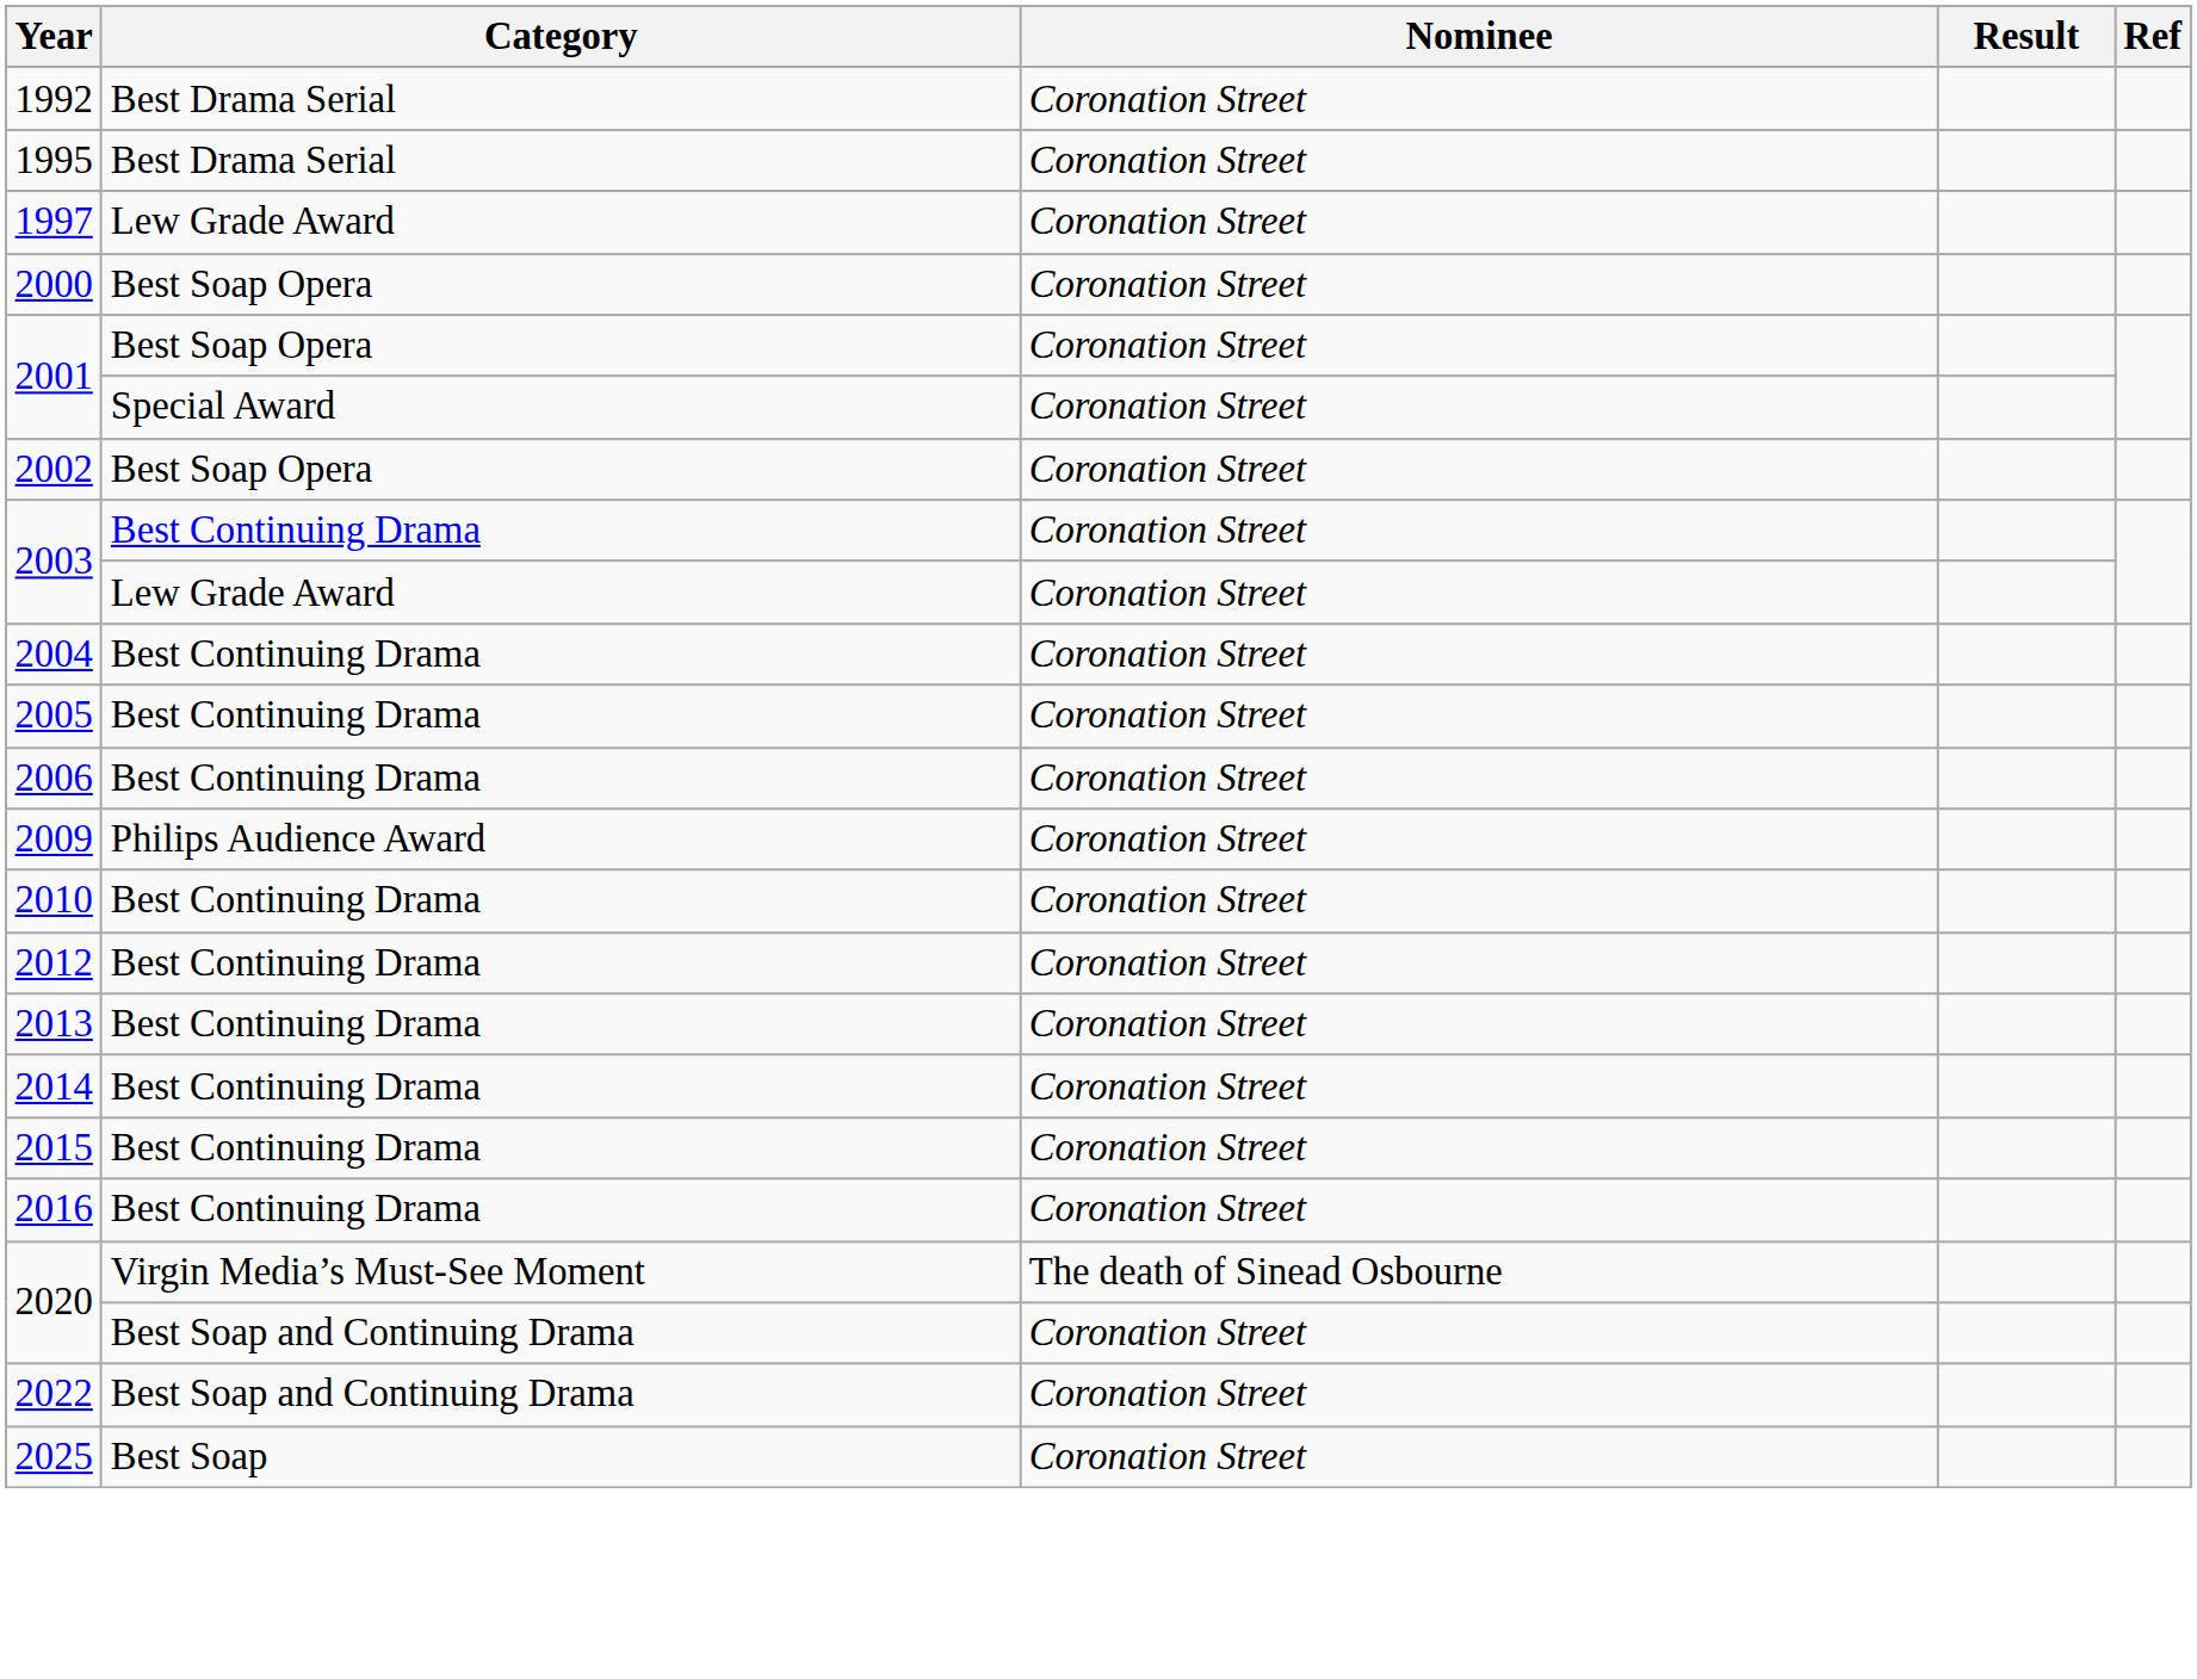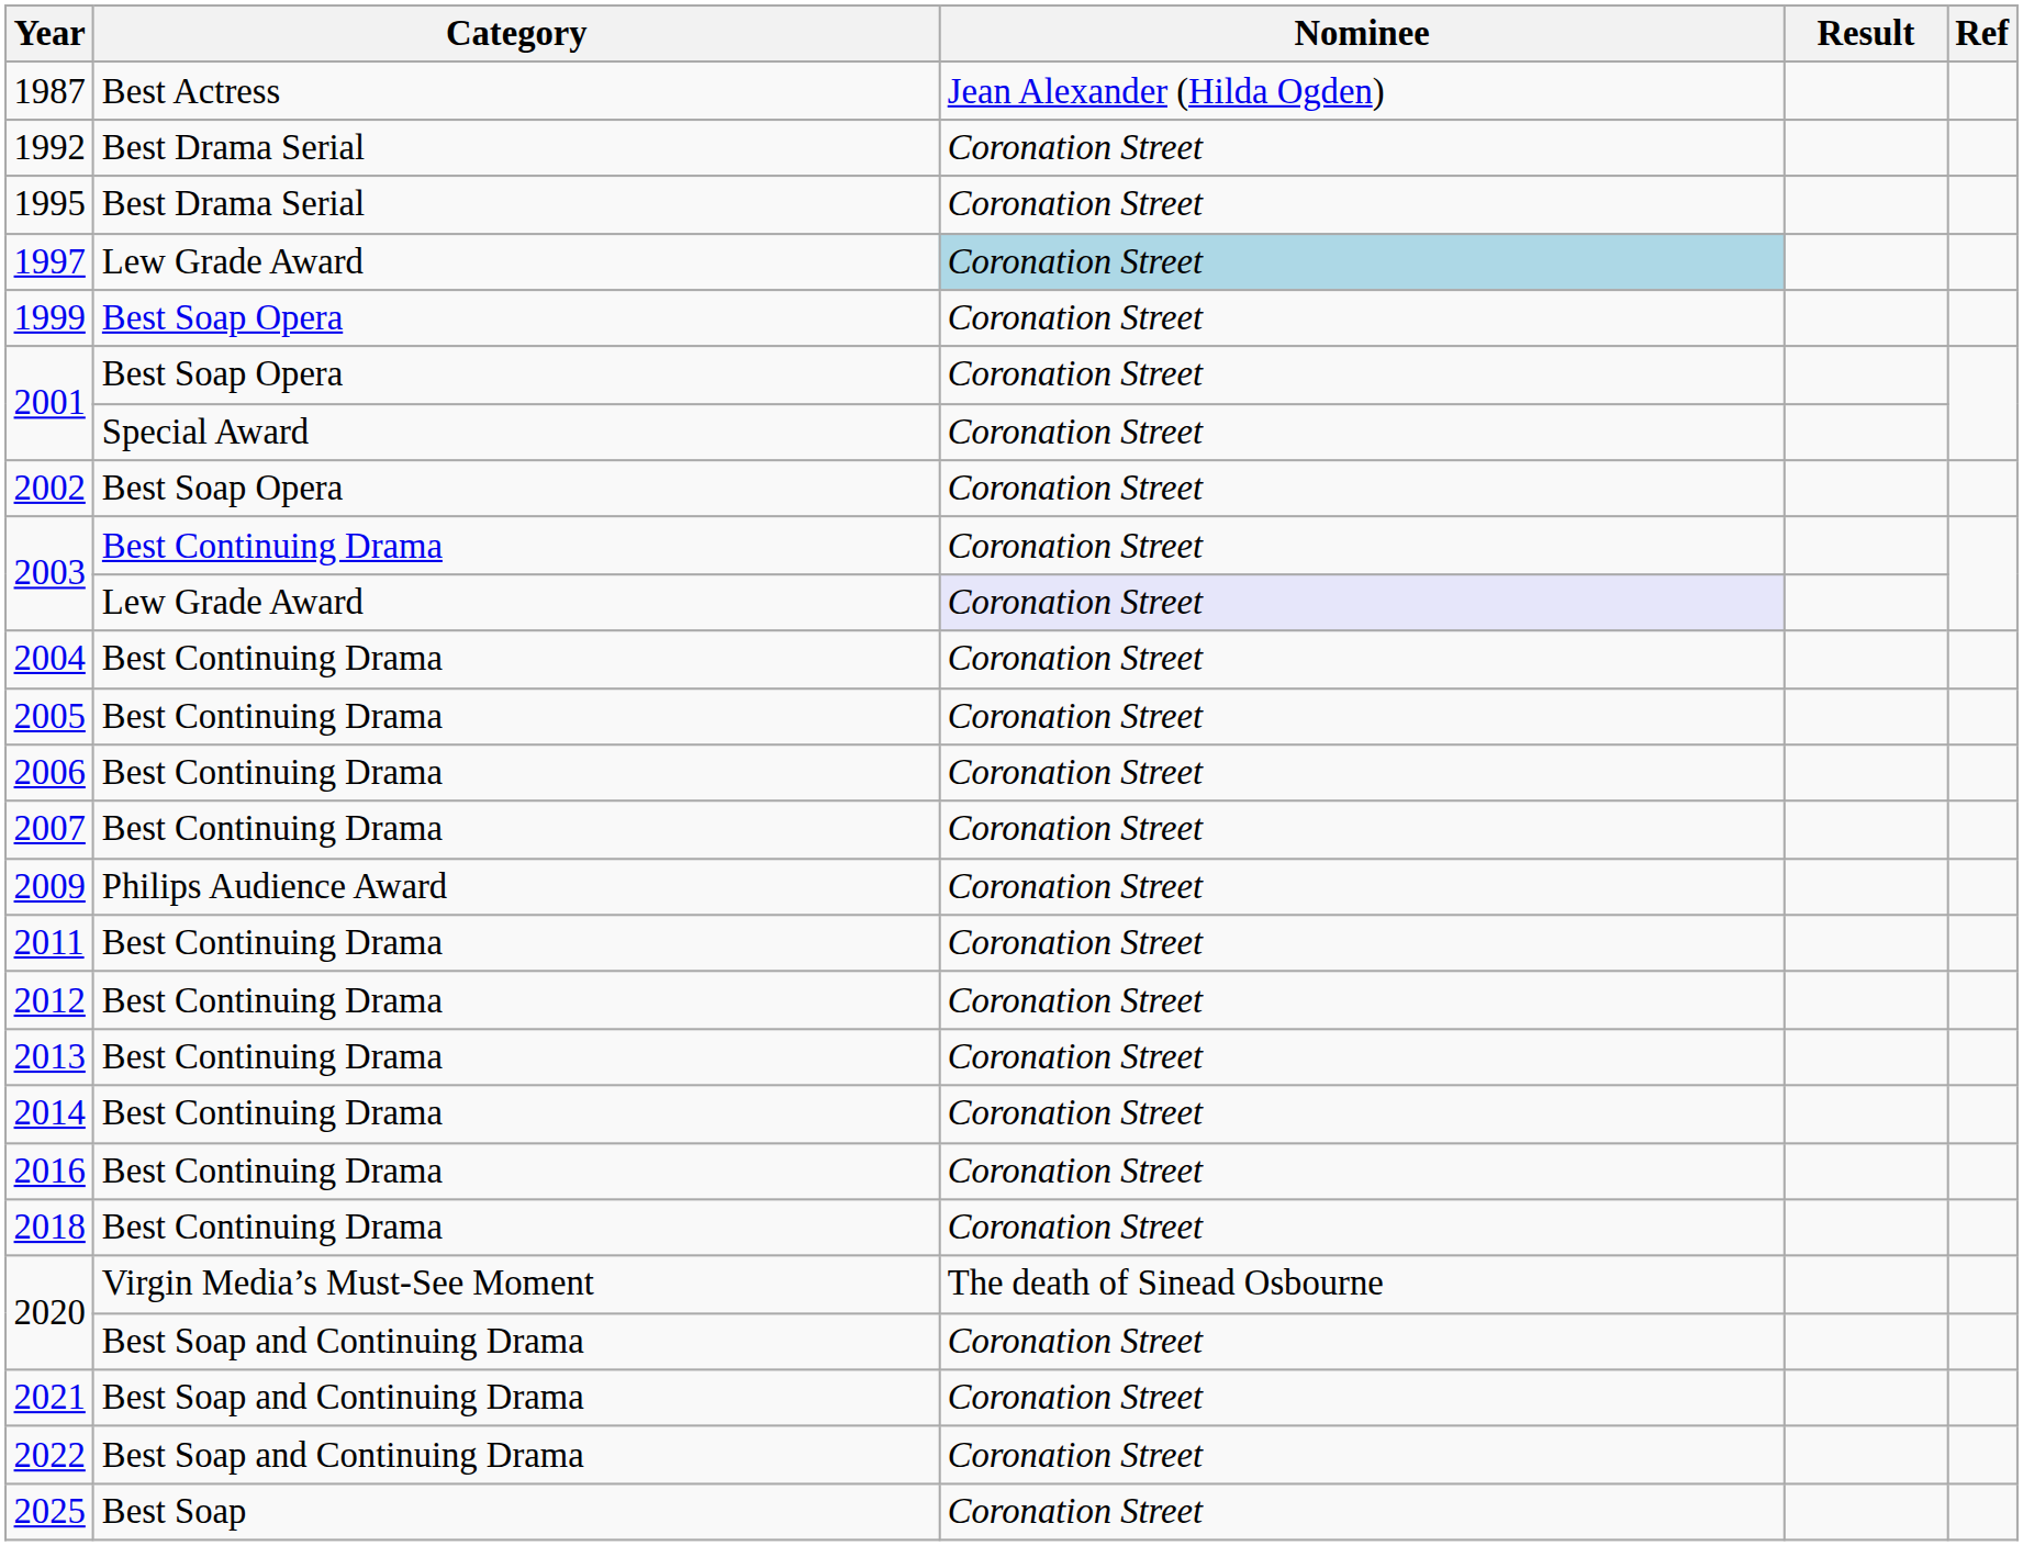+ row: 1987 | Best Actress | Jean Alexander (Hilda Ogden)
1997 | Nominee: no background -> lightblue background
+ row: 1999 | Best Soap Opera | Coronation Street
- row: 2000 | Best Soap Opera | Coronation Street
2003 / Lew Grade Award | Nominee: no background -> lavender background
+ row: 2007 | Best Continuing Drama | Coronation Street
- row: 2010 | Best Continuing Drama | Coronation Street
+ row: 2011 | Best Continuing Drama | Coronation Street
- row: 2015 | Best Continuing Drama | Coronation Street
+ row: 2018 | Best Continuing Drama | Coronation Street
+ row: 2021 | Best Soap and Continuing Drama | Coronation Street
